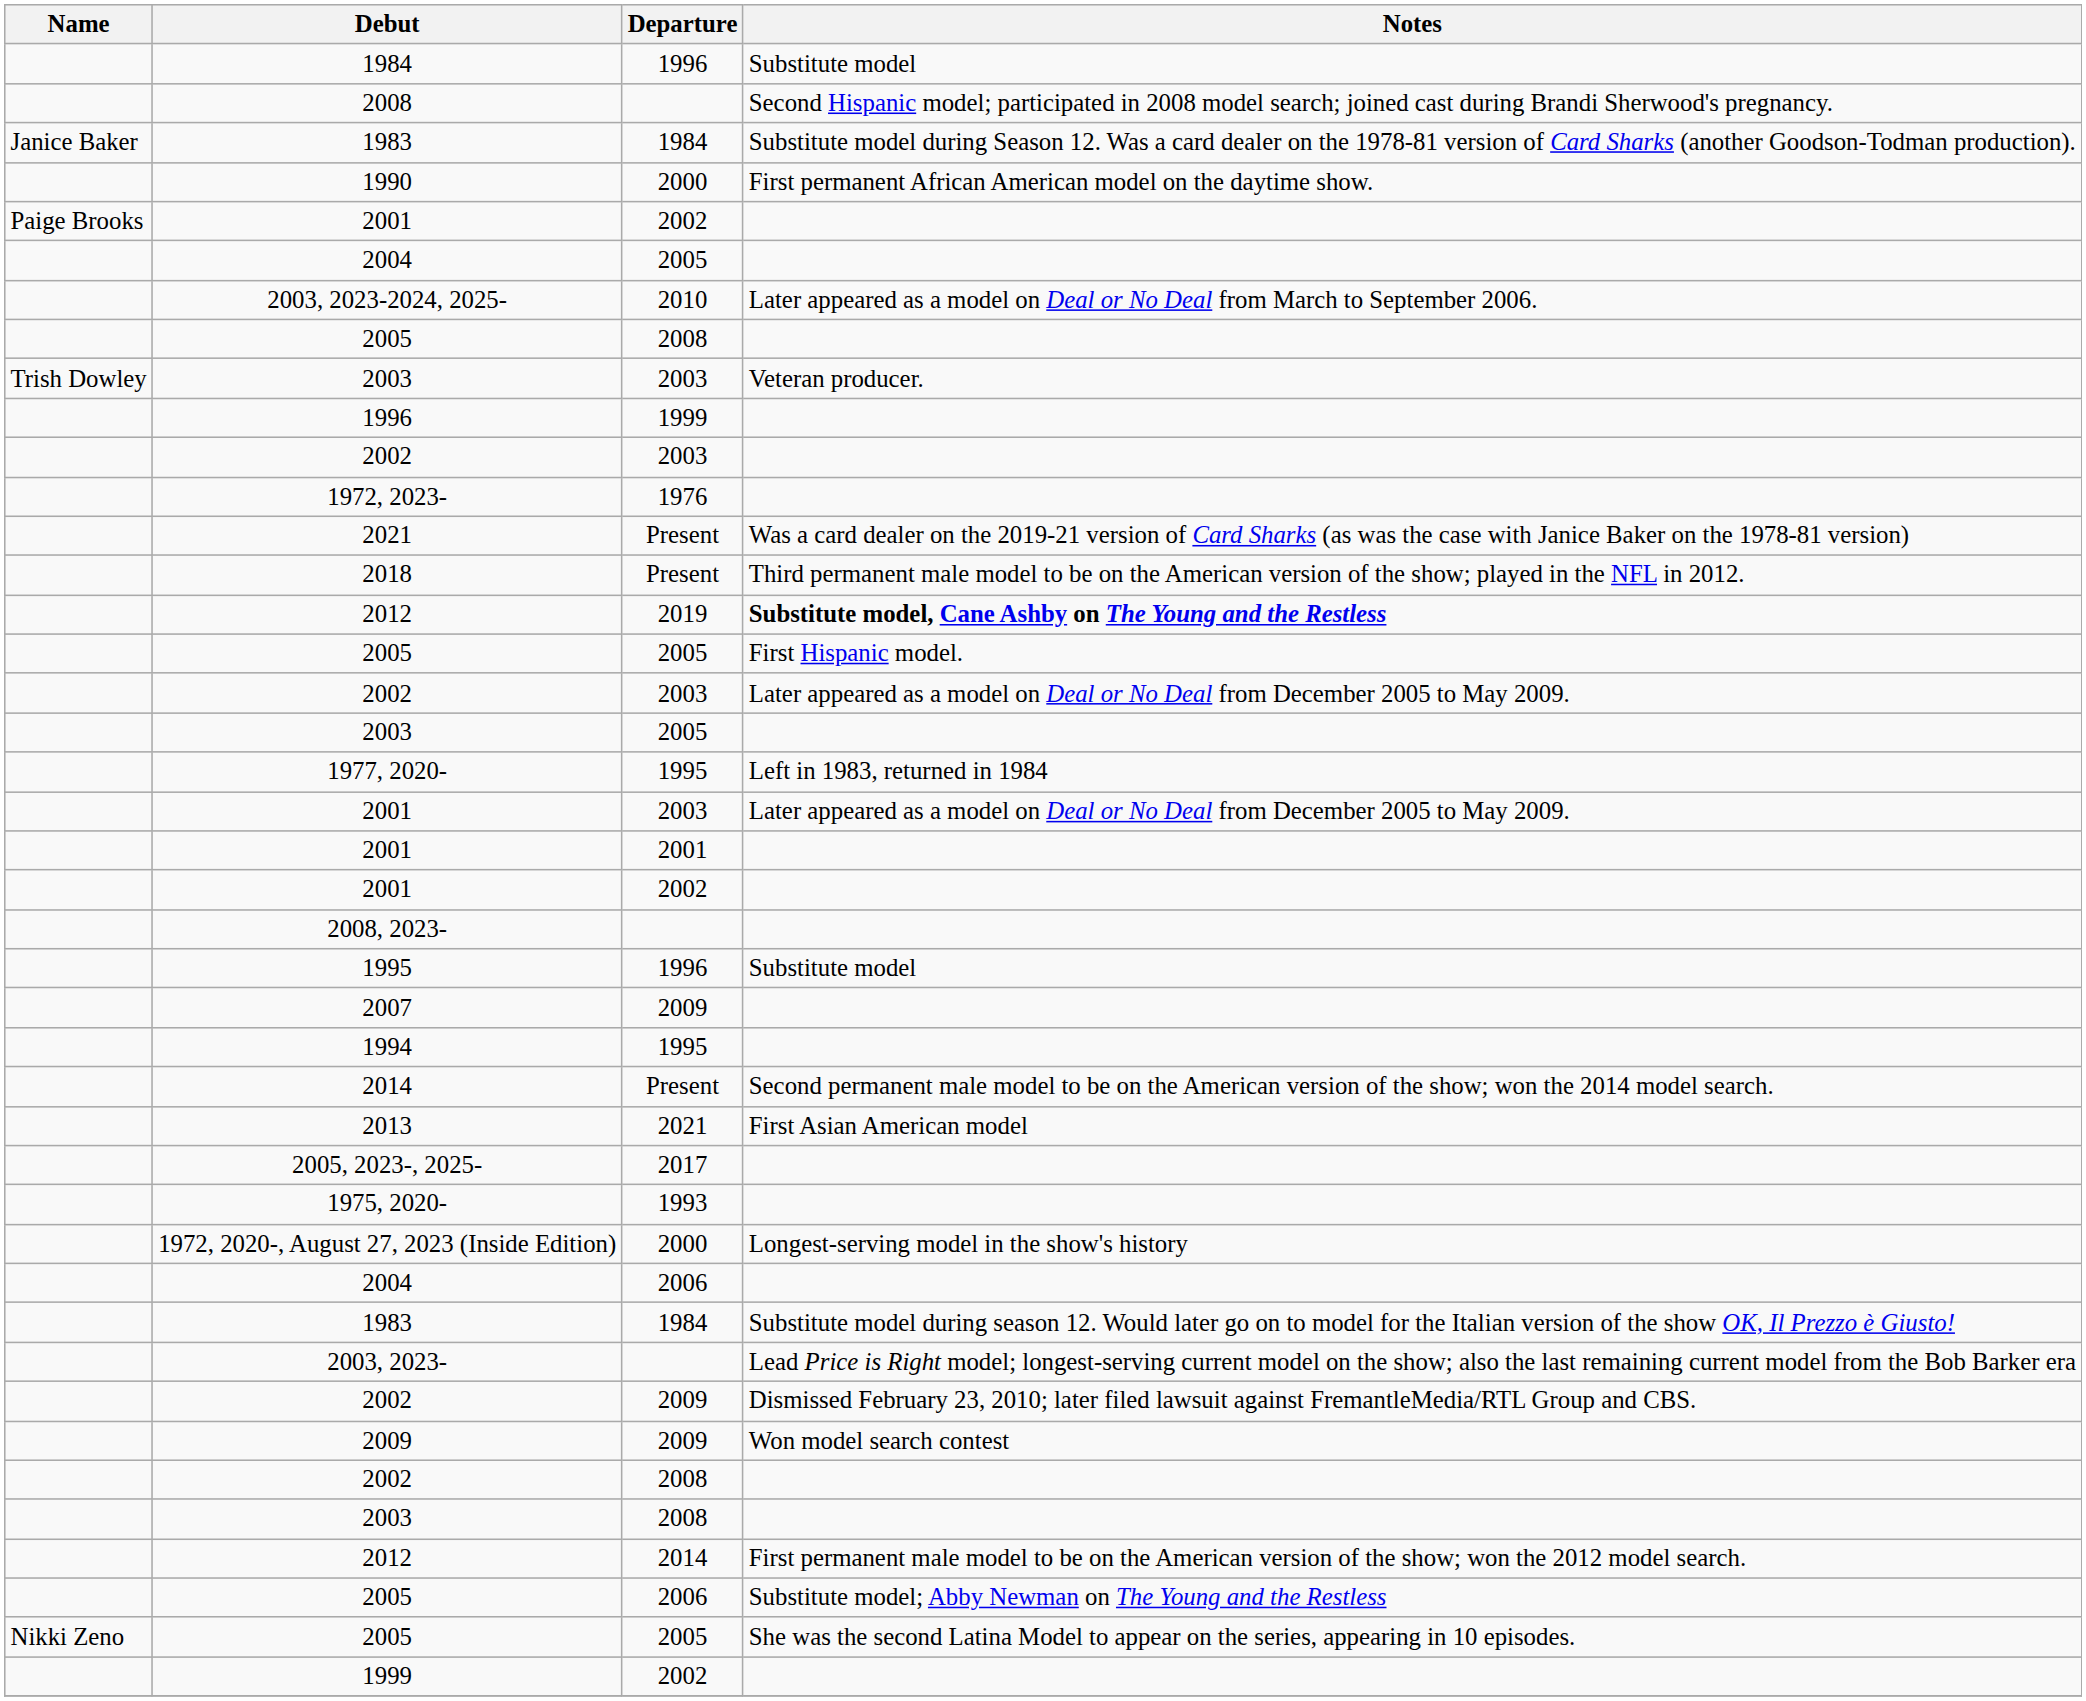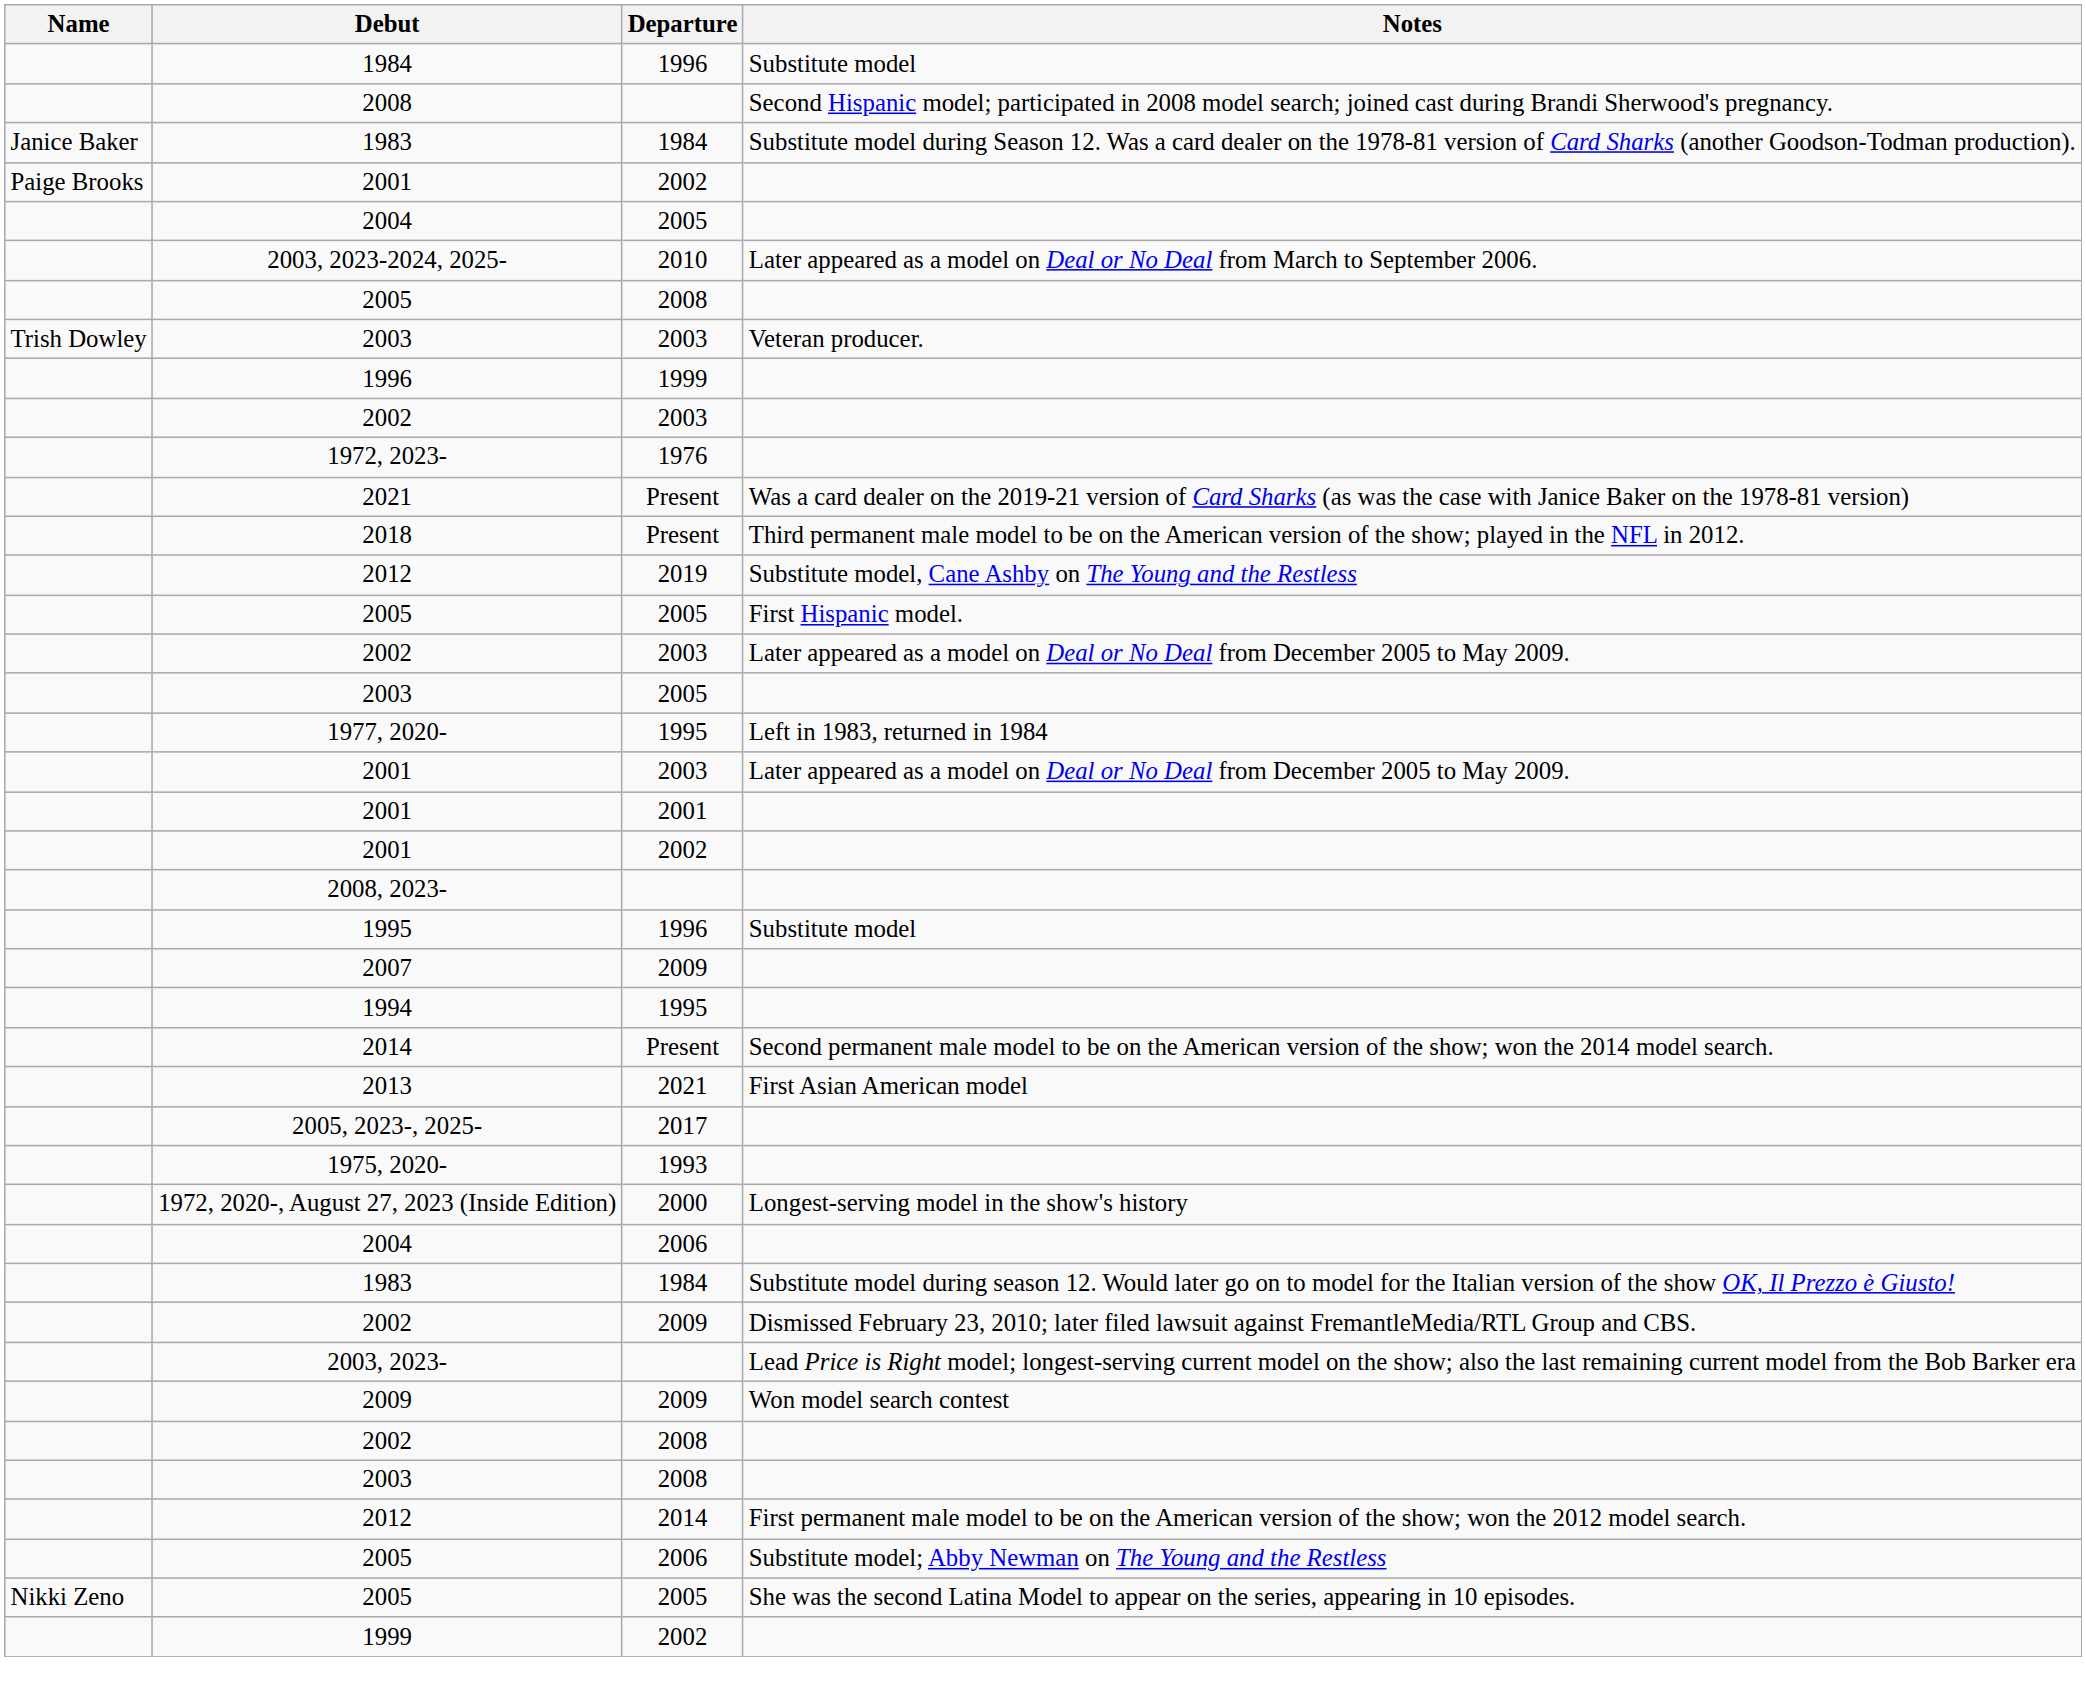- row: 1990 | 2000 | First permanent African American model on the daytime show.
2012 / 2019 | Notes: bold -> normal
rows swapped: 2003, 2023- <-> 2002 / 2009
